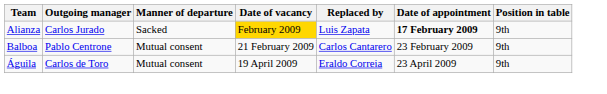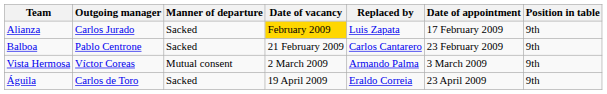Alianza | Date of appointment: bold -> normal
Balboa | Manner of departure: Mutual consent -> Sacked
+ row: Vista Hermosa | Víctor Coreas | Mutual consent | 2 March 2009 | Armando Palma | 3 March 2009 | 9th
Águila | Manner of departure: Mutual consent -> Sacked
